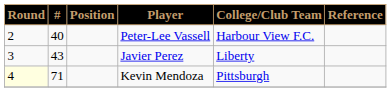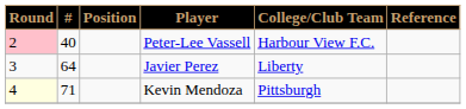Peter-Lee Vassell | Round: no background -> pink background
Javier Perez | #: 43 -> 64
